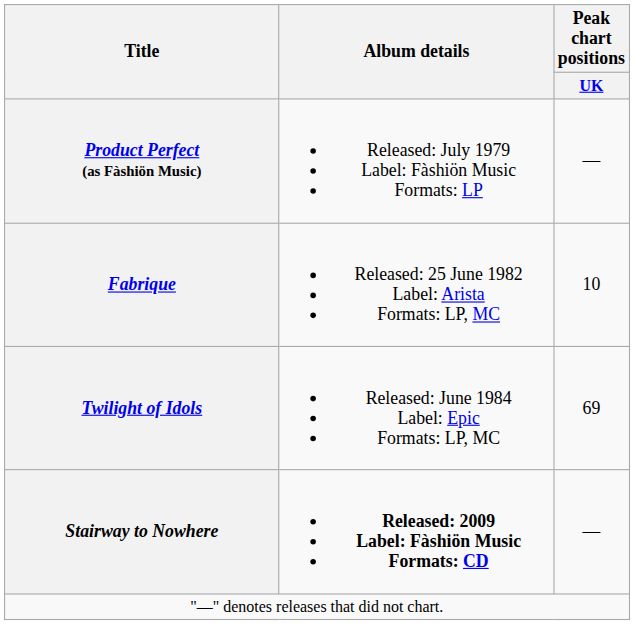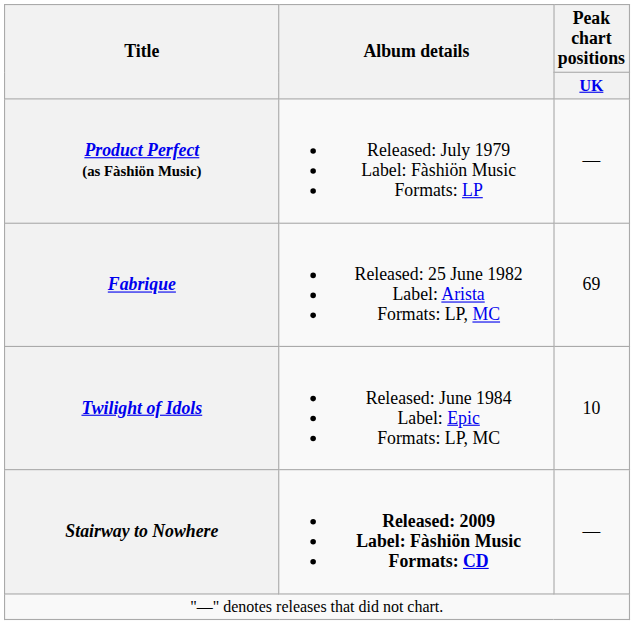Fabrique | Peak chart positions / UK: 10 -> 69
Twilight of Idols | Peak chart positions / UK: 69 -> 10
